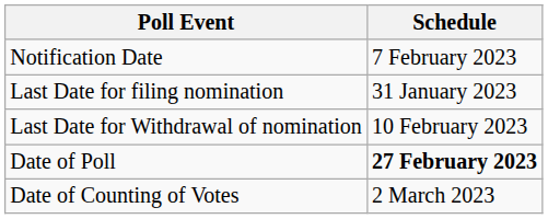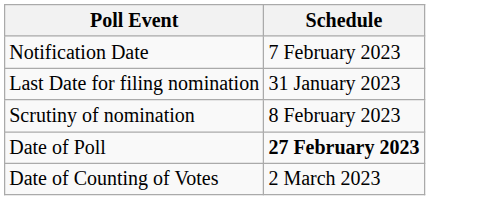+ row: Scrutiny of nomination | 8 February 2023
- row: Last Date for Withdrawal of nomination | 10 February 2023
